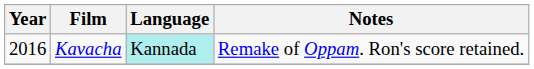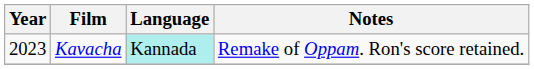Kavacha | Year: 2016 -> 2023
